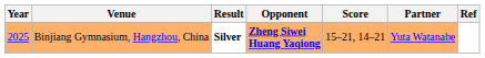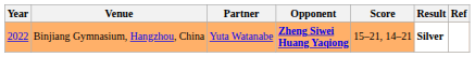columns swapped: Partner <-> Result
Binjiang Gymnasium, Hangzhou, China | Year: 2025 -> 2022
